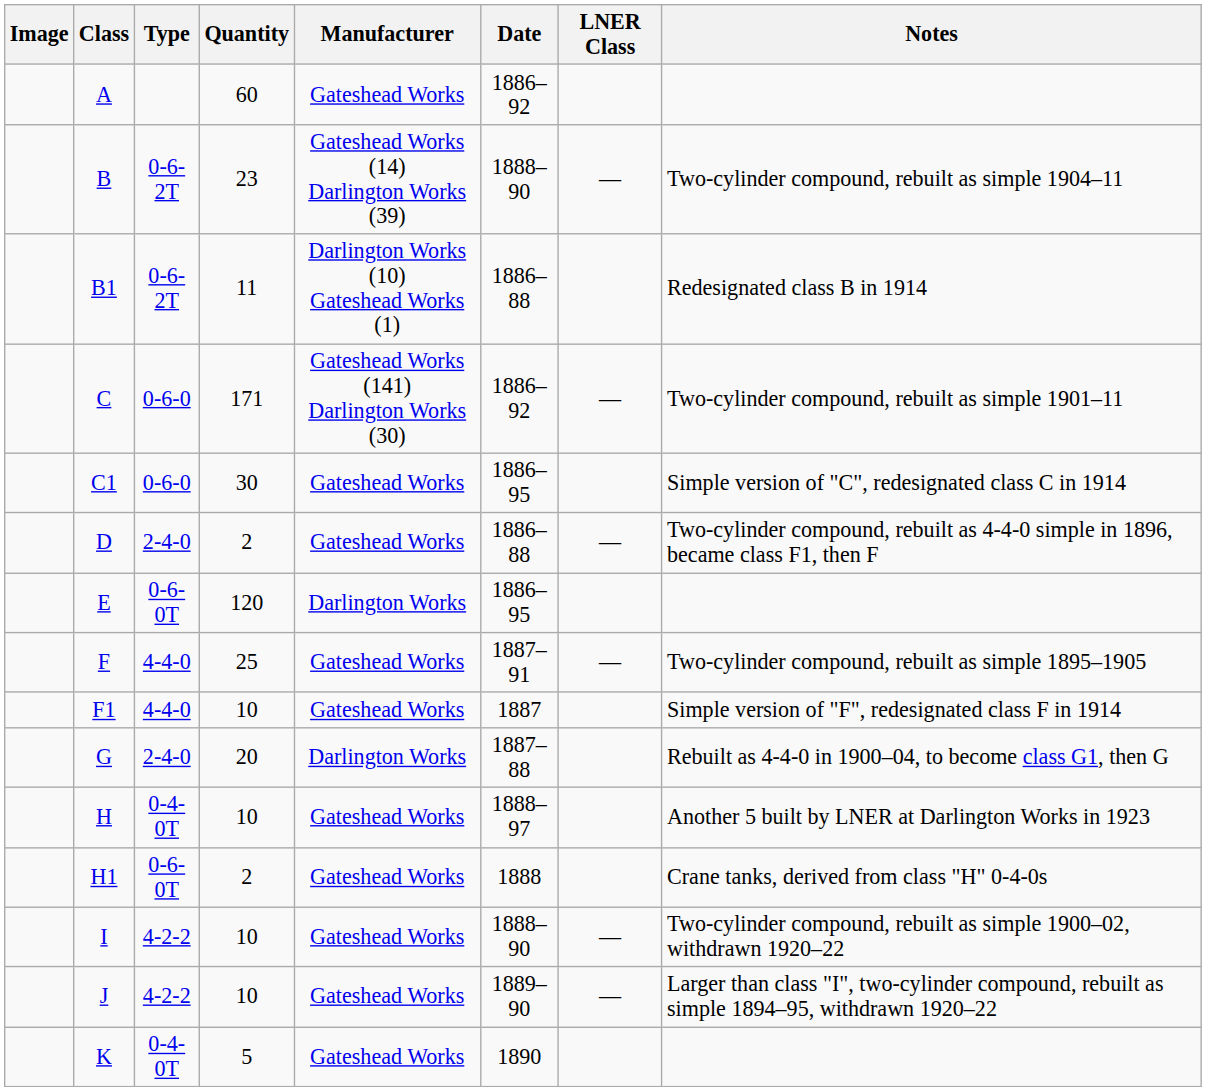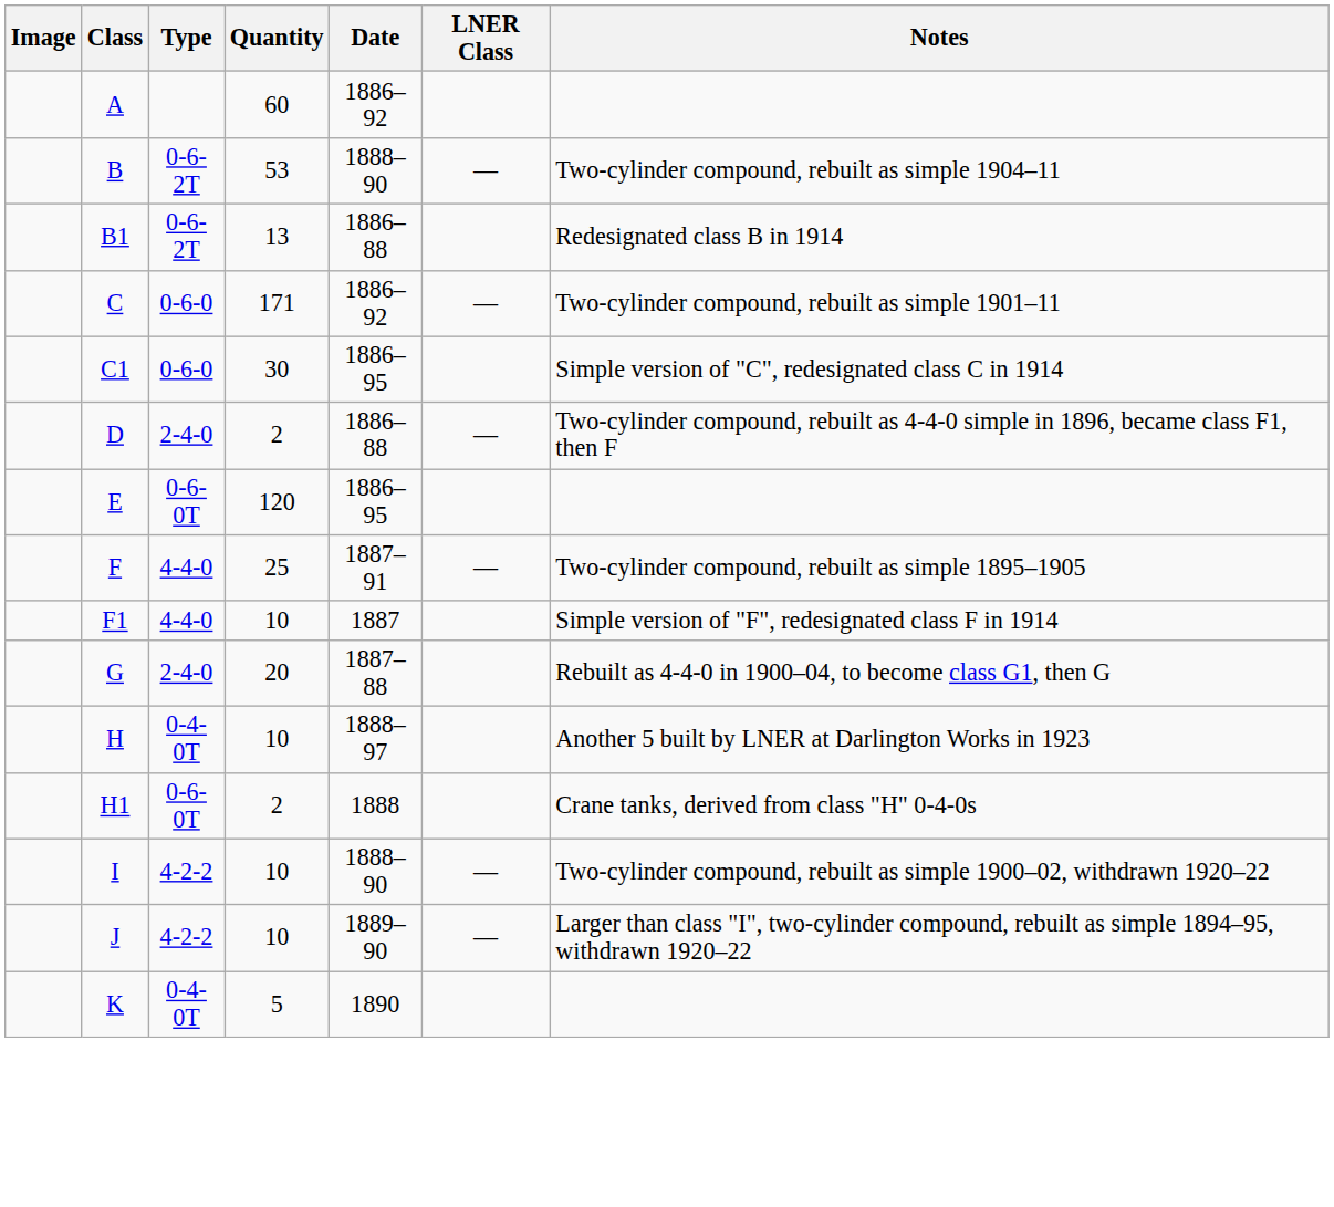- column: Manufacturer | Gateshead Works | Gateshead Works (14) Darlington Works (39) | Darlington Works (10) Gateshead Works (1) | Gateshead Works (141) Darlington Works (30) | Gateshead Works | Gateshead Works | Darlington Works | Gateshead Works | Gateshead Works | Darlington Works | Gateshead Works | Gateshead Works | Gateshead Works | Gateshead Works | Gateshead Works
B | Quantity: 23 -> 53
B1 | Quantity: 11 -> 13
